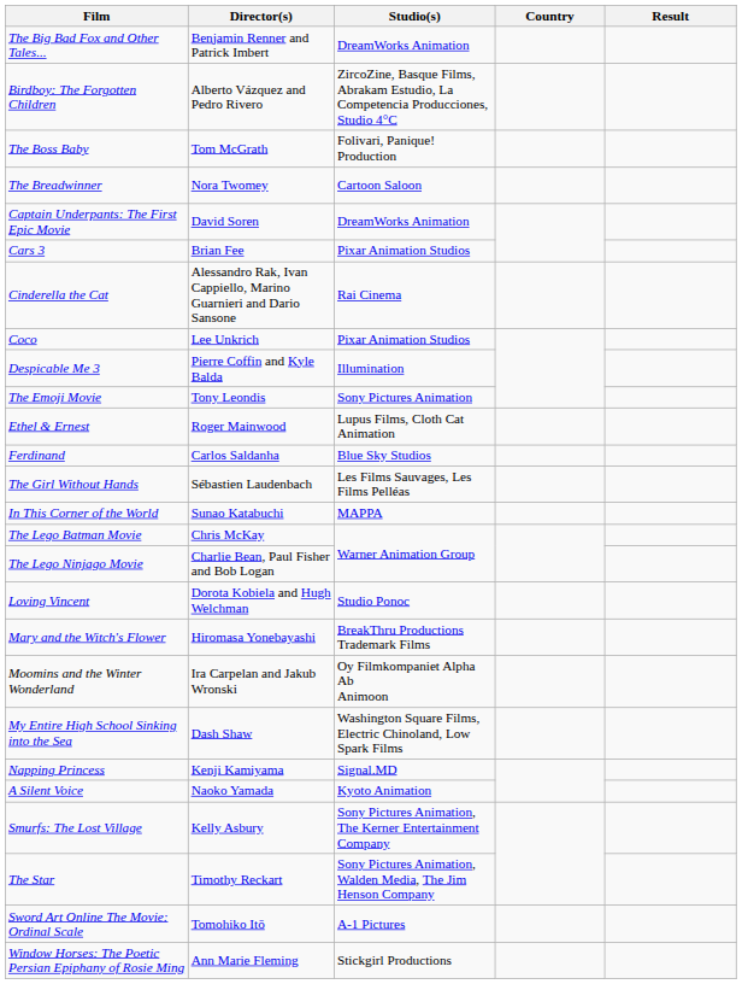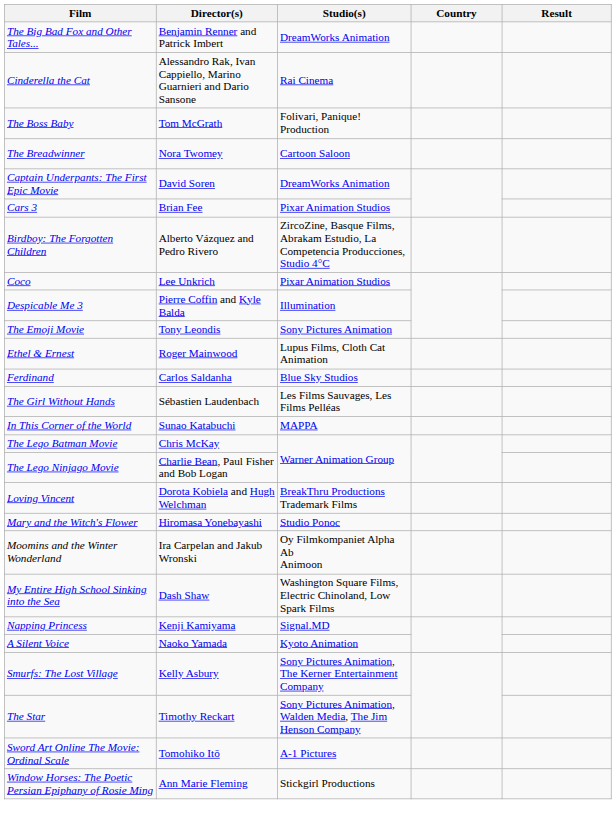rows swapped: Birdboy: The Forgotten Children <-> Cinderella the Cat
Loving Vincent | Studio(s): Studio Ponoc -> BreakThru Productions Trademark Films
Mary and the Witch's Flower | Studio(s): BreakThru Productions Trademark Films -> Studio Ponoc
